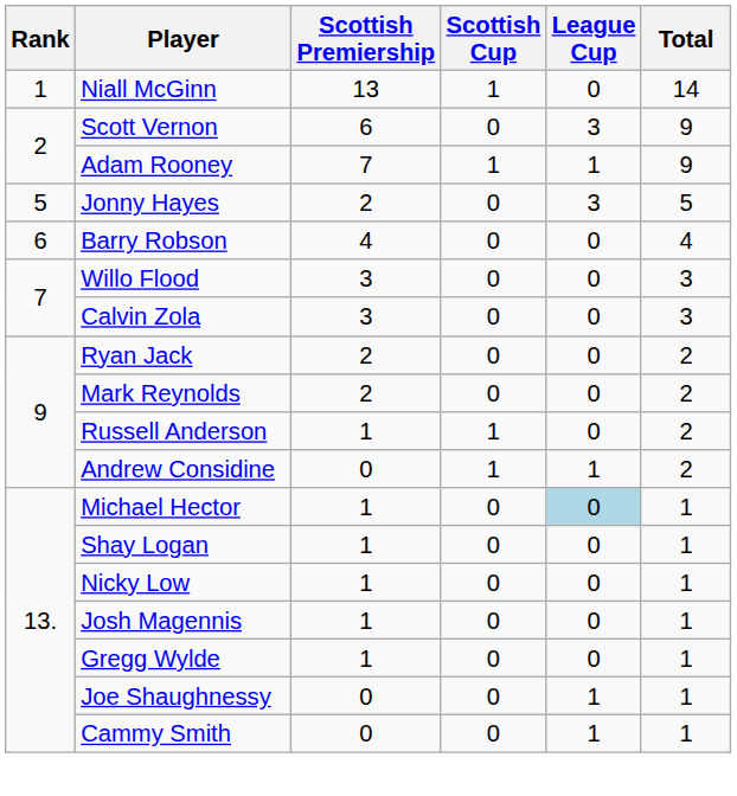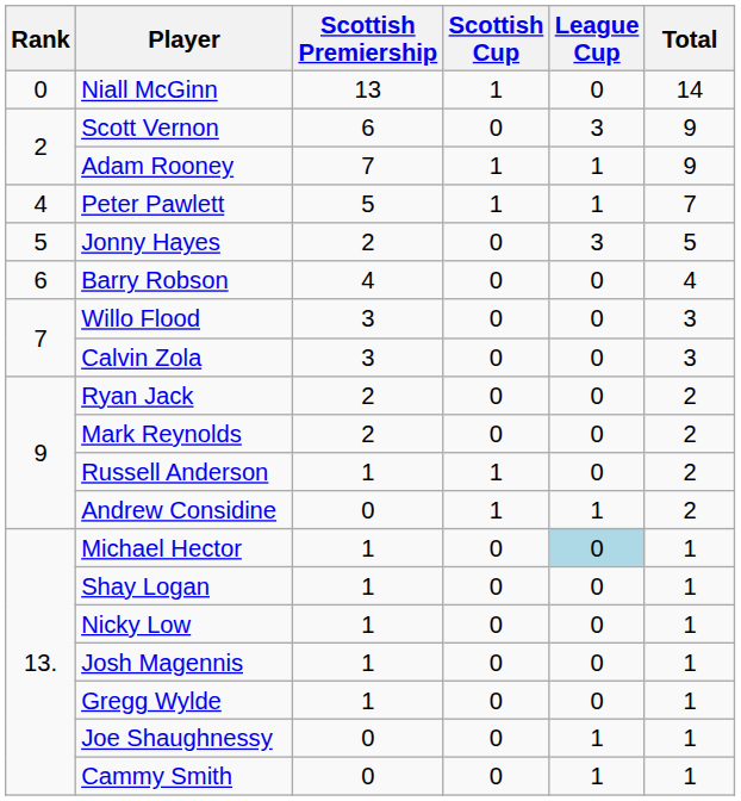Niall McGinn | Rank: 1 -> 0
+ row: 4 | Peter Pawlett | 5 | 1 | 1 | 7
